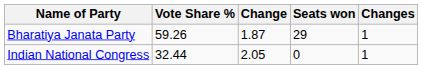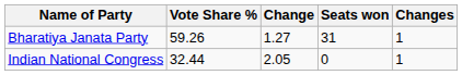Bharatiya Janata Party | Change: 1.87 -> 1.27
Bharatiya Janata Party | Seats won: 29 -> 31
